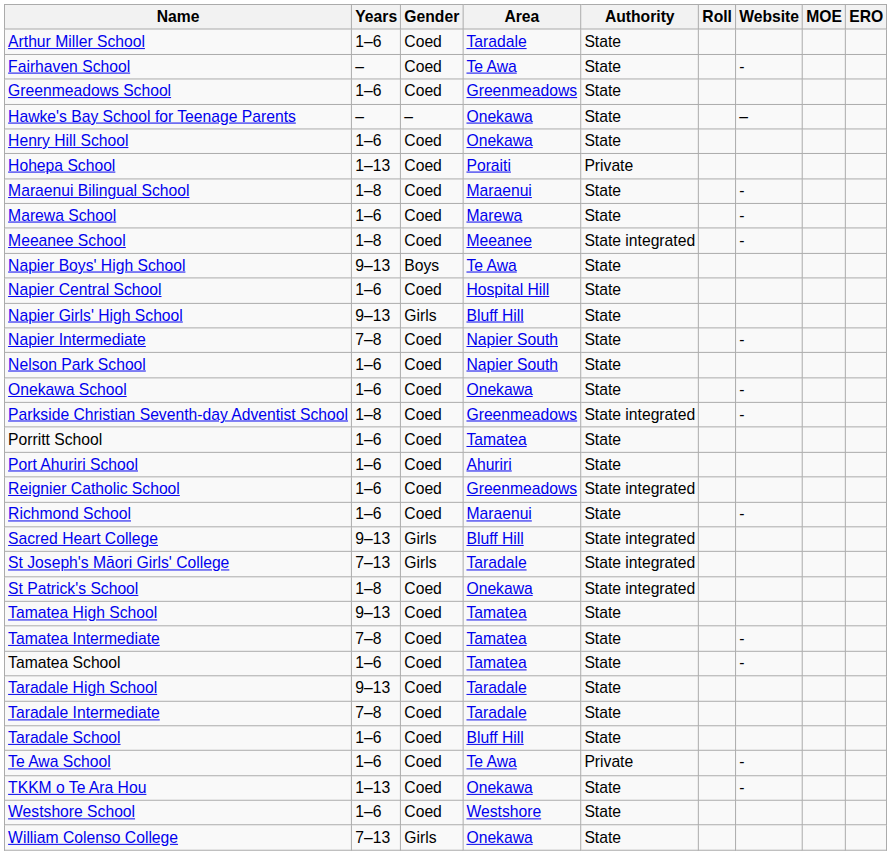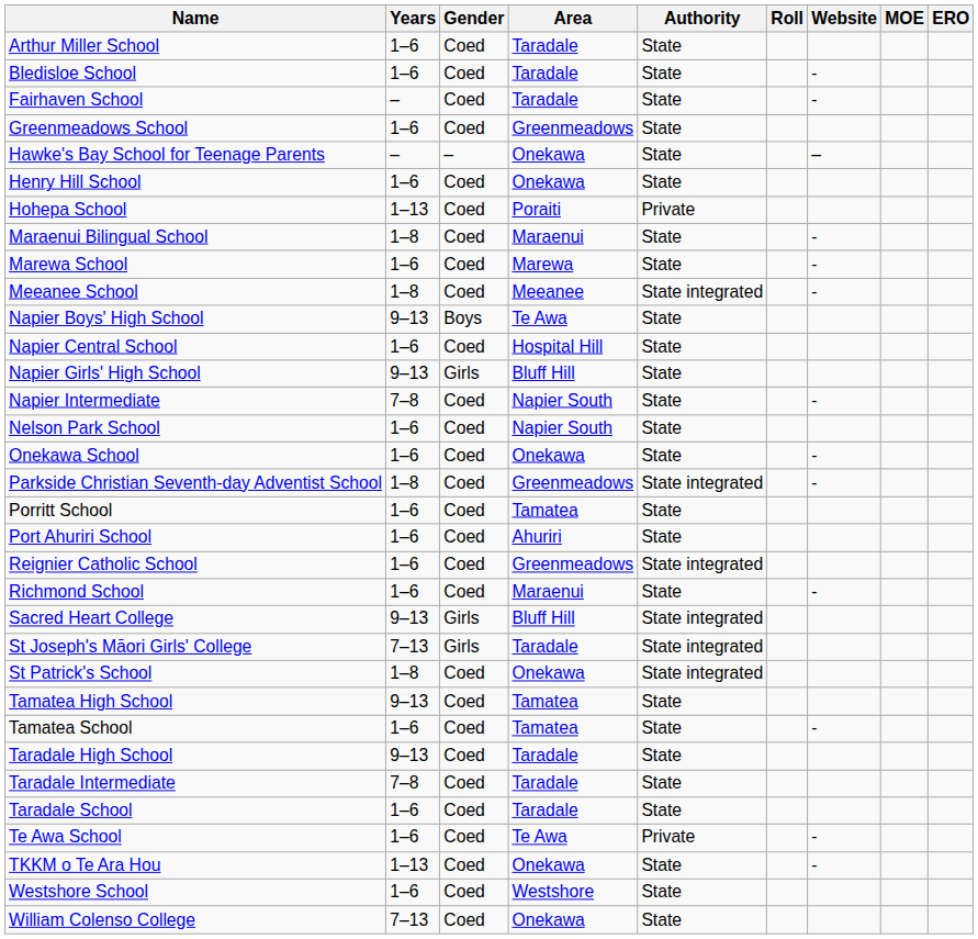+ row: Bledisloe School | 1–6 | Coed | Taradale | State | -
Fairhaven School | Area: Te Awa -> Taradale
- row: Tamatea Intermediate | 7–8 | Coed | Tamatea | State | -
Taradale School | Area: Bluff Hill -> Taradale
William Colenso College | Gender: Girls -> Coed
